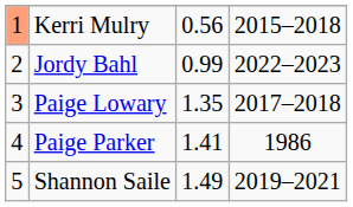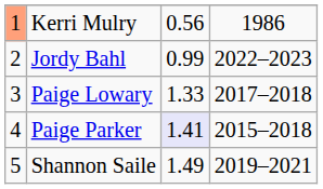Kerri Mulry | column 4: 2015–2018 -> 1986
Paige Lowary | column 3: 1.35 -> 1.33
Paige Parker | column 3: no background -> lavender background
Paige Parker | column 4: 1986 -> 2015–2018
